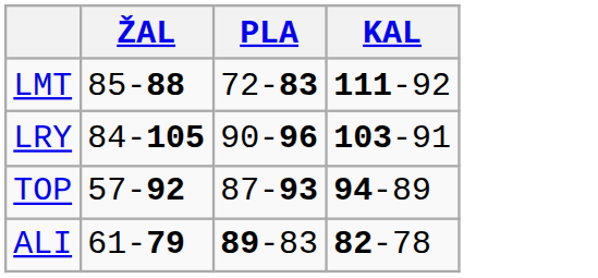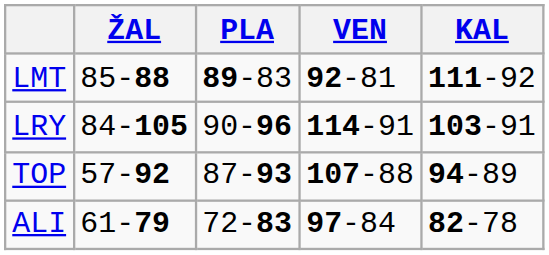+ column: VEN | 92-81 | 114-91 | 107-88 | 97-84
LMT | PLA: 72-83 -> 89-83
ALI | PLA: 89-83 -> 72-83
